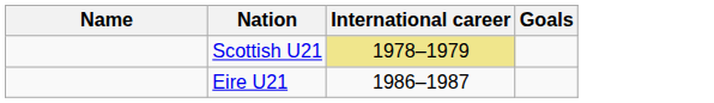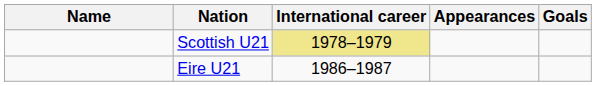+ column: Appearances
